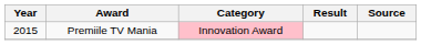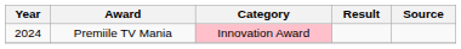Premiile TV Mania | Year: 2015 -> 2024
